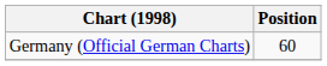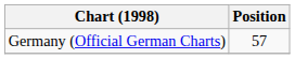Germany (Official German Charts) | Position: 60 -> 57
